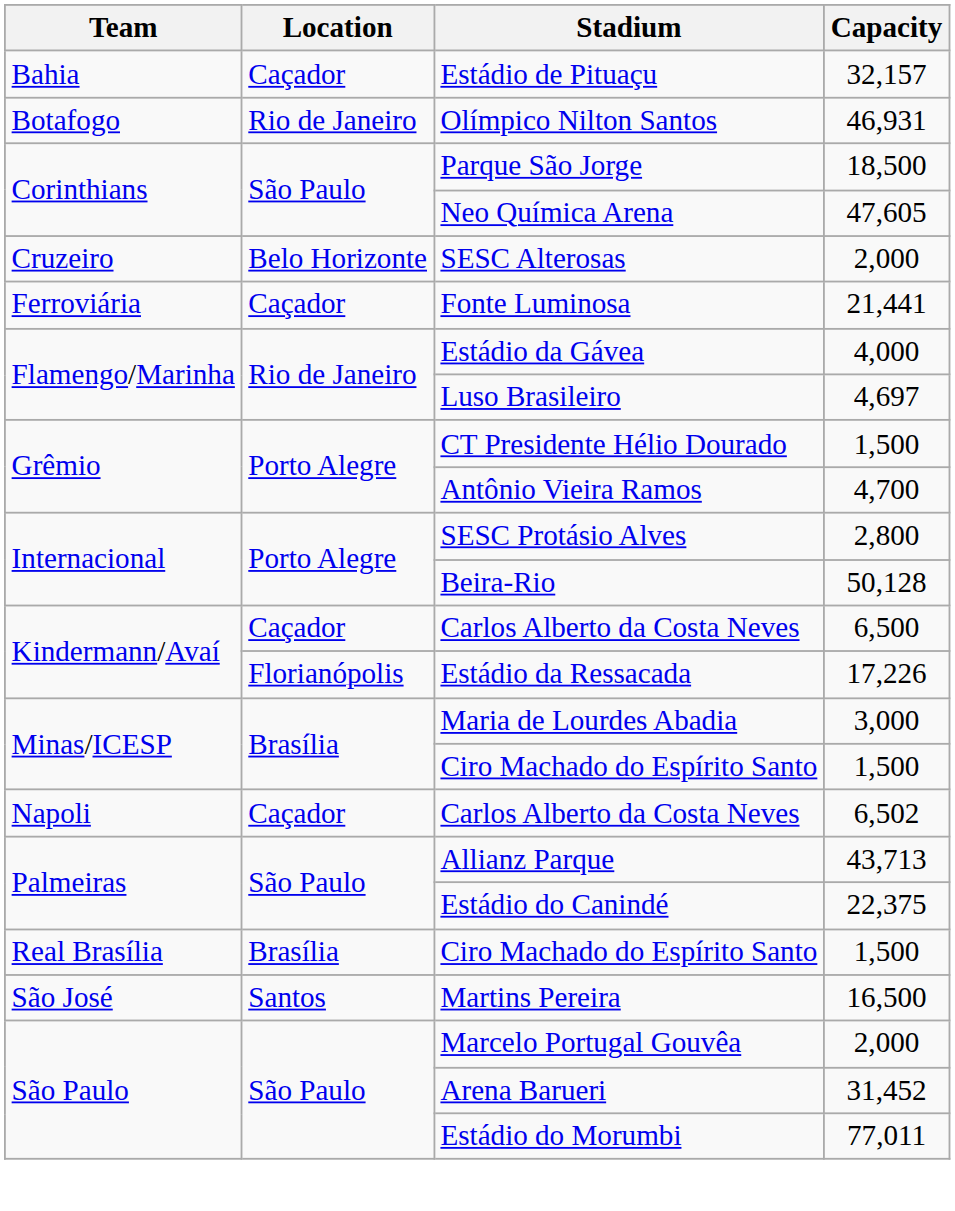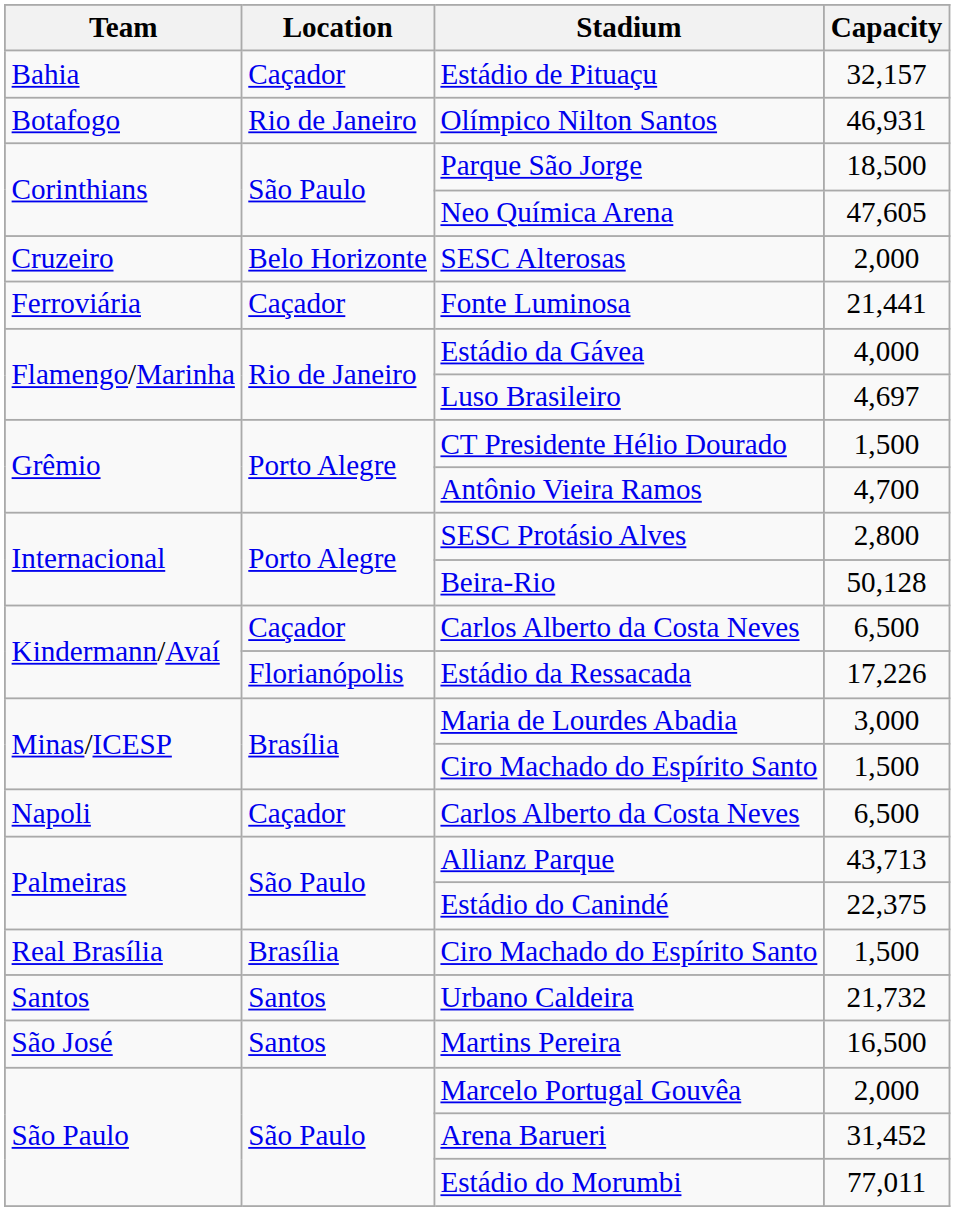Napoli / Carlos Alberto da Costa Neves | Capacity: 6,502 -> 6,500
+ row: Santos | Santos | Urbano Caldeira | 21,732
